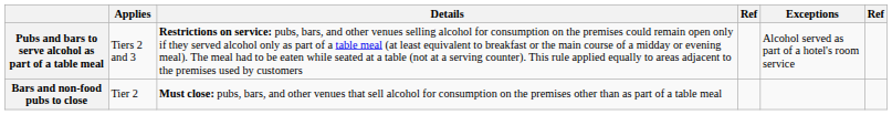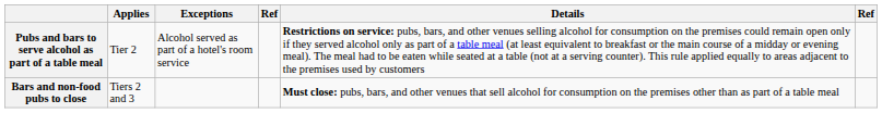columns swapped: Details <-> Exceptions
Pubs and bars to serve alcohol as part of a table meal | Applies: Tiers 2 and 3 -> Tier 2
Bars and non-food pubs to close | Applies: Tier 2 -> Tiers 2 and 3
